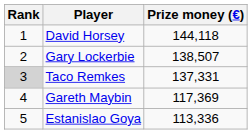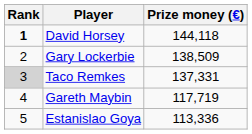David Horsey | Rank: normal -> bold
Gary Lockerbie | Prize money (€): 138,507 -> 138,509
Gareth Maybin | Prize money (€): 117,369 -> 117,719
